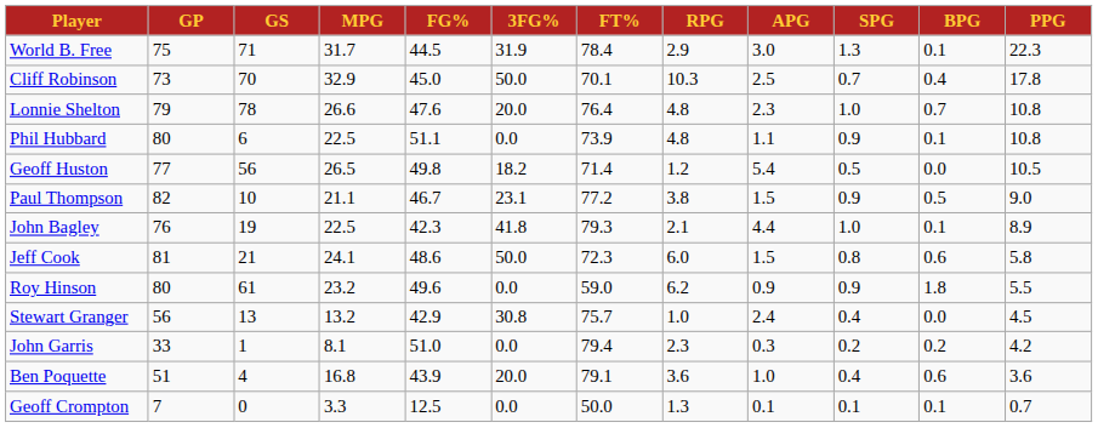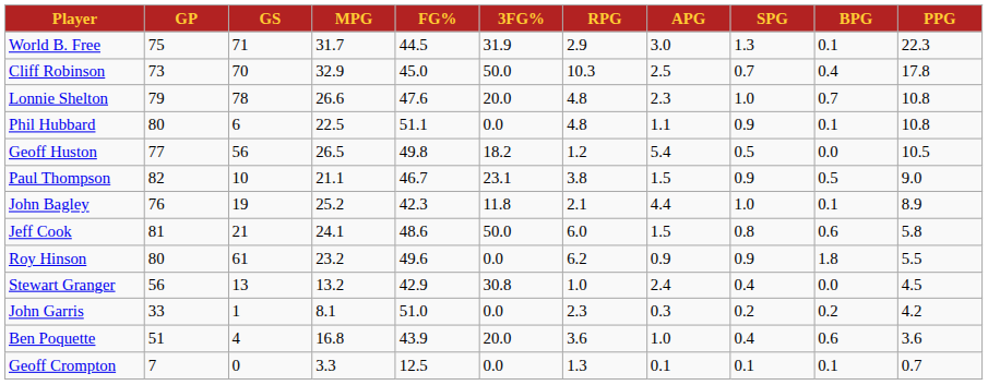- column: FT% | 78.4 | 70.1 | 76.4 | 73.9 | 71.4 | 77.2 | 79.3 | 72.3 | 59.0 | 75.7 | 79.4 | 79.1 | 50.0
John Bagley | MPG: 22.5 -> 25.2
John Bagley | 3FG%: 41.8 -> 11.8
